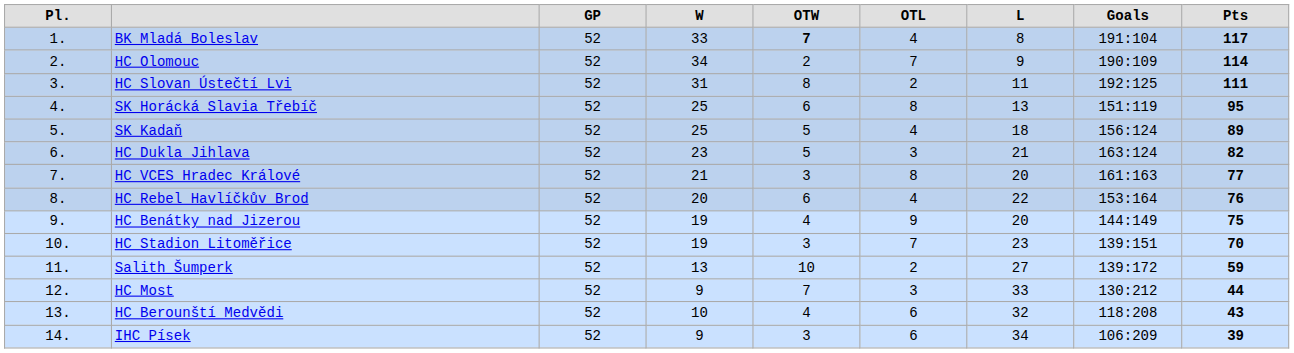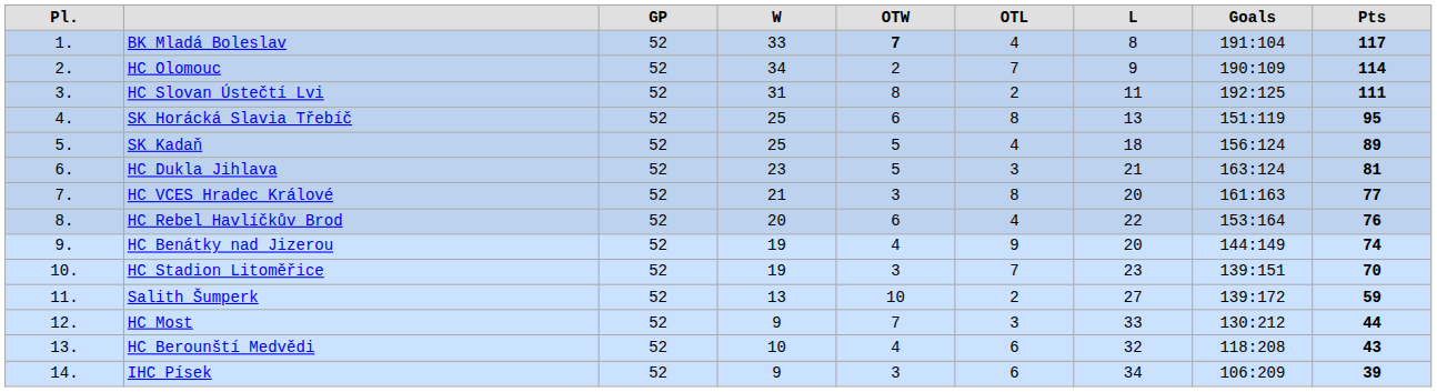HC Dukla Jihlava | column 9: 82 -> 81
HC Benátky nad Jizerou | column 9: 75 -> 74
